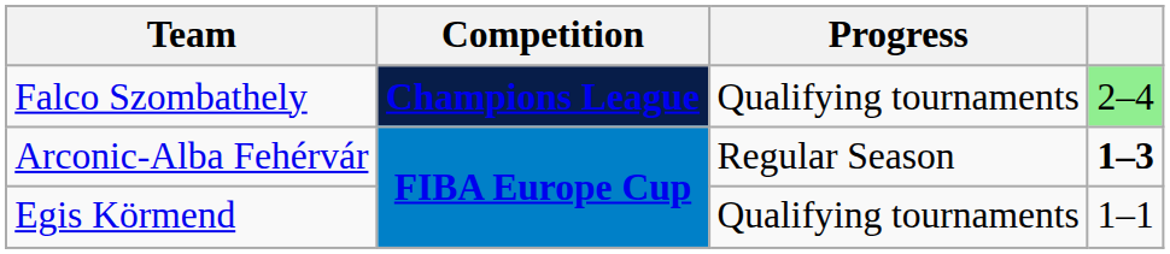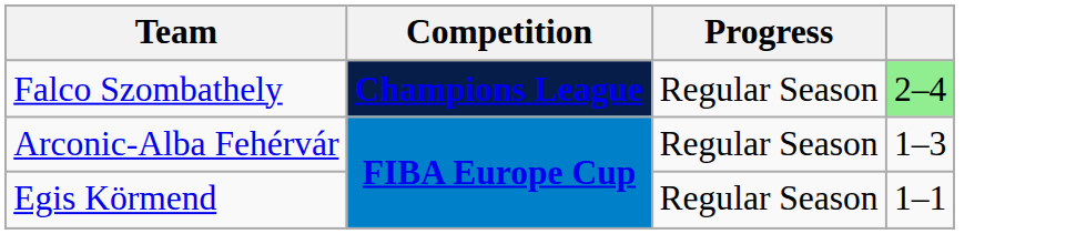Falco Szombathely | Progress: Qualifying tournaments -> Regular Season
Arconic-Alba Fehérvár | column 4: bold -> normal
Egis Körmend | Progress: Qualifying tournaments -> Regular Season
